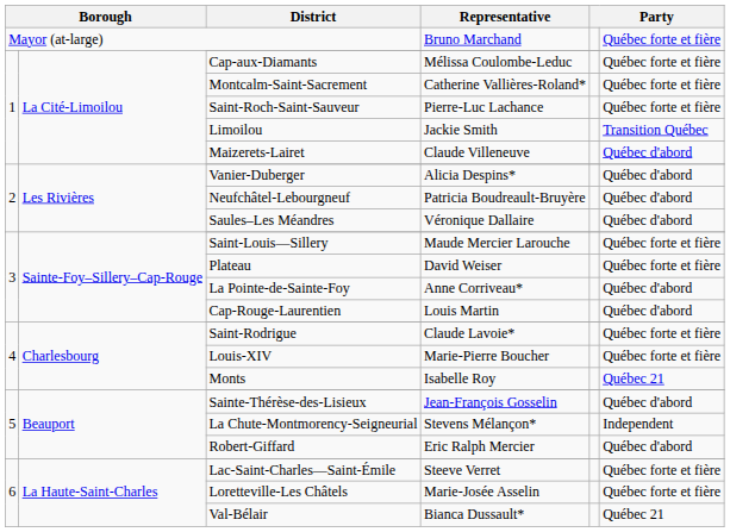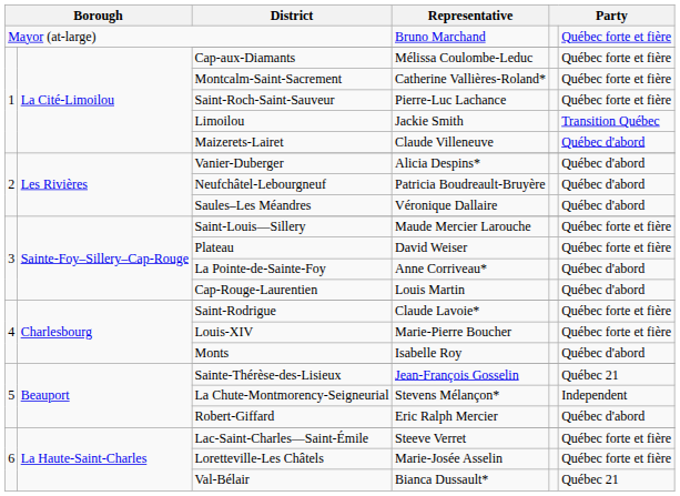Monts | column 6: Québec 21 -> Québec d'abord
Sainte-Thérèse-des-Lisieux | column 6: Québec d'abord -> Québec 21
